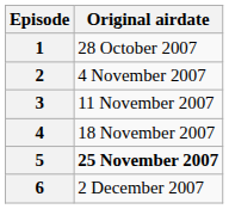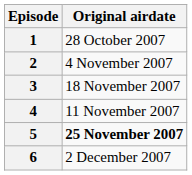3 | Original airdate: 11 November 2007 -> 18 November 2007
4 | Original airdate: 18 November 2007 -> 11 November 2007
